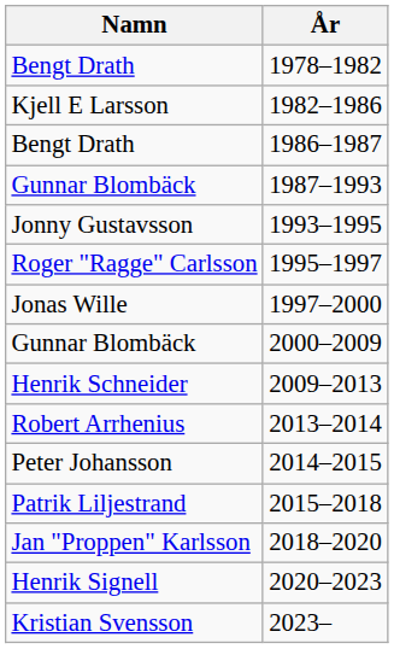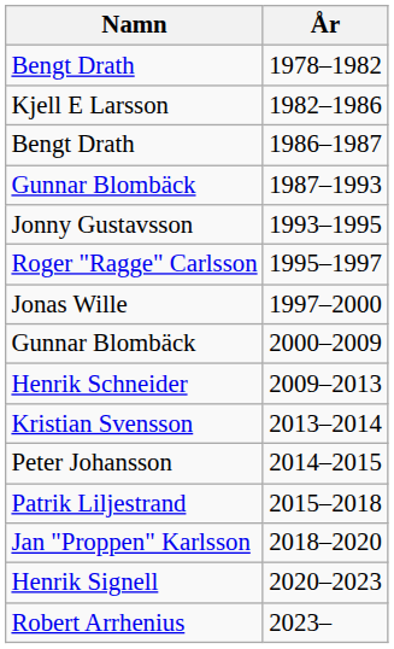2013–2014 | Namn: Robert Arrhenius -> Kristian Svensson
2023– | Namn: Kristian Svensson -> Robert Arrhenius
